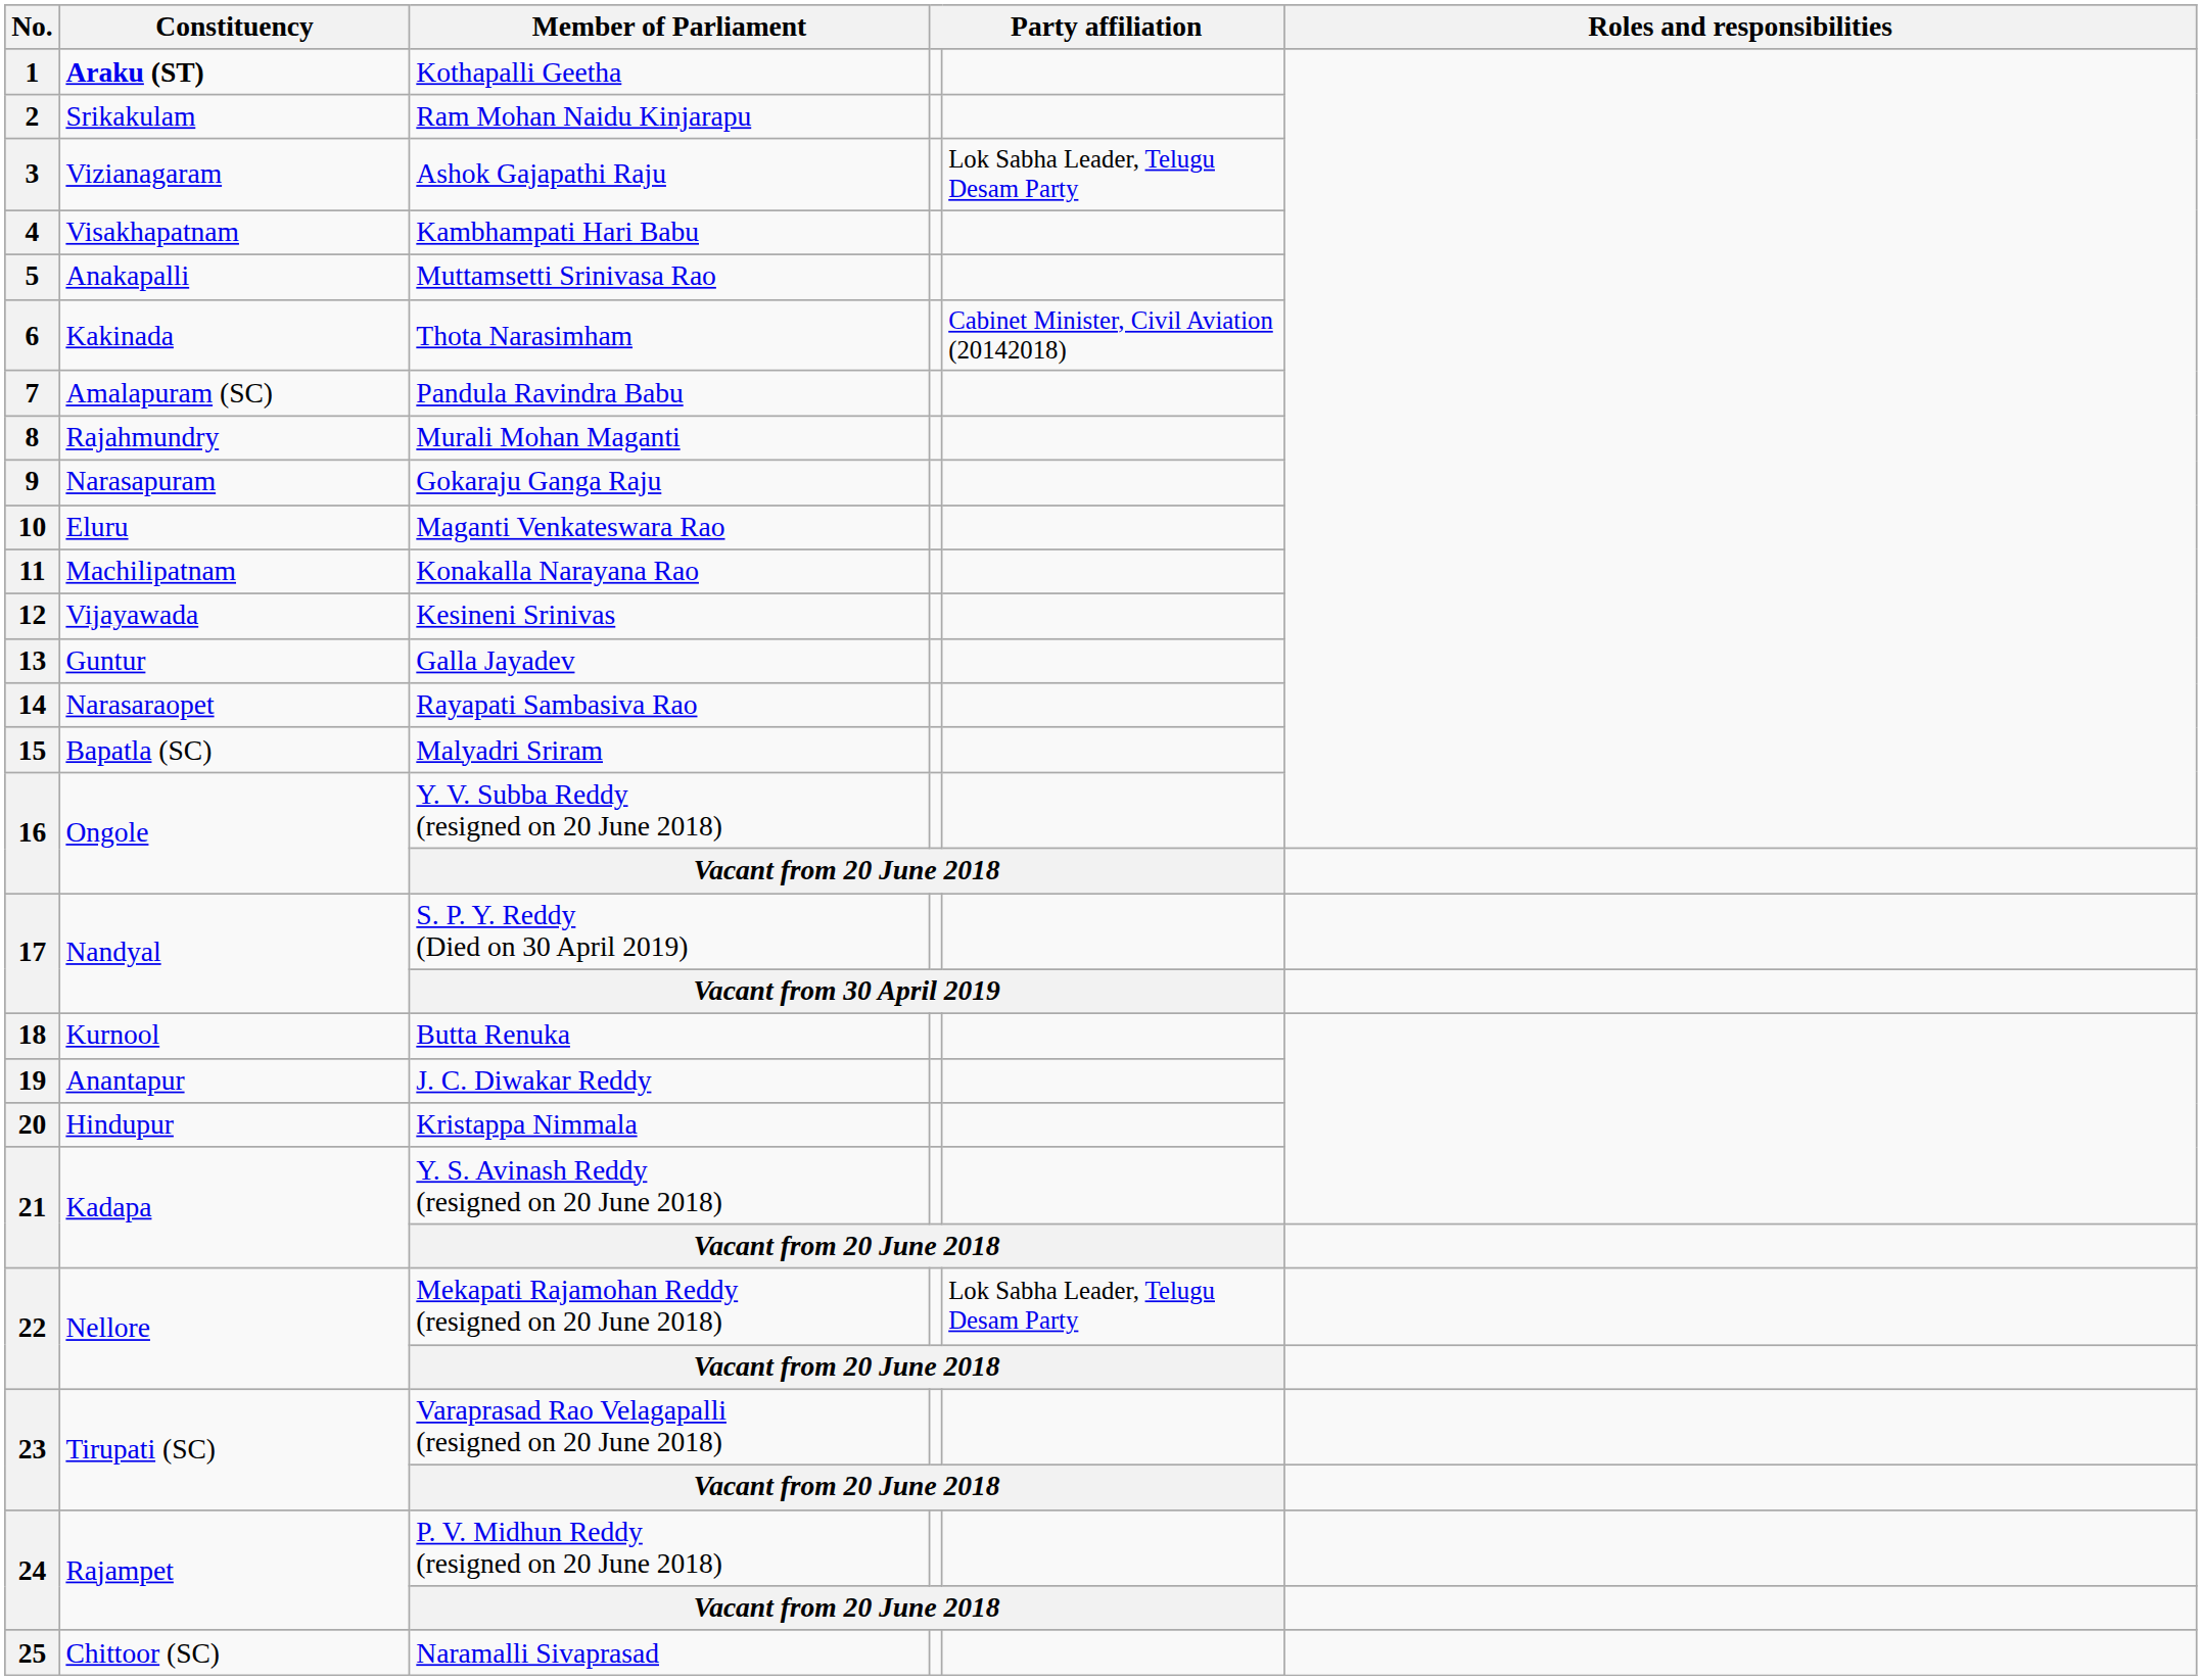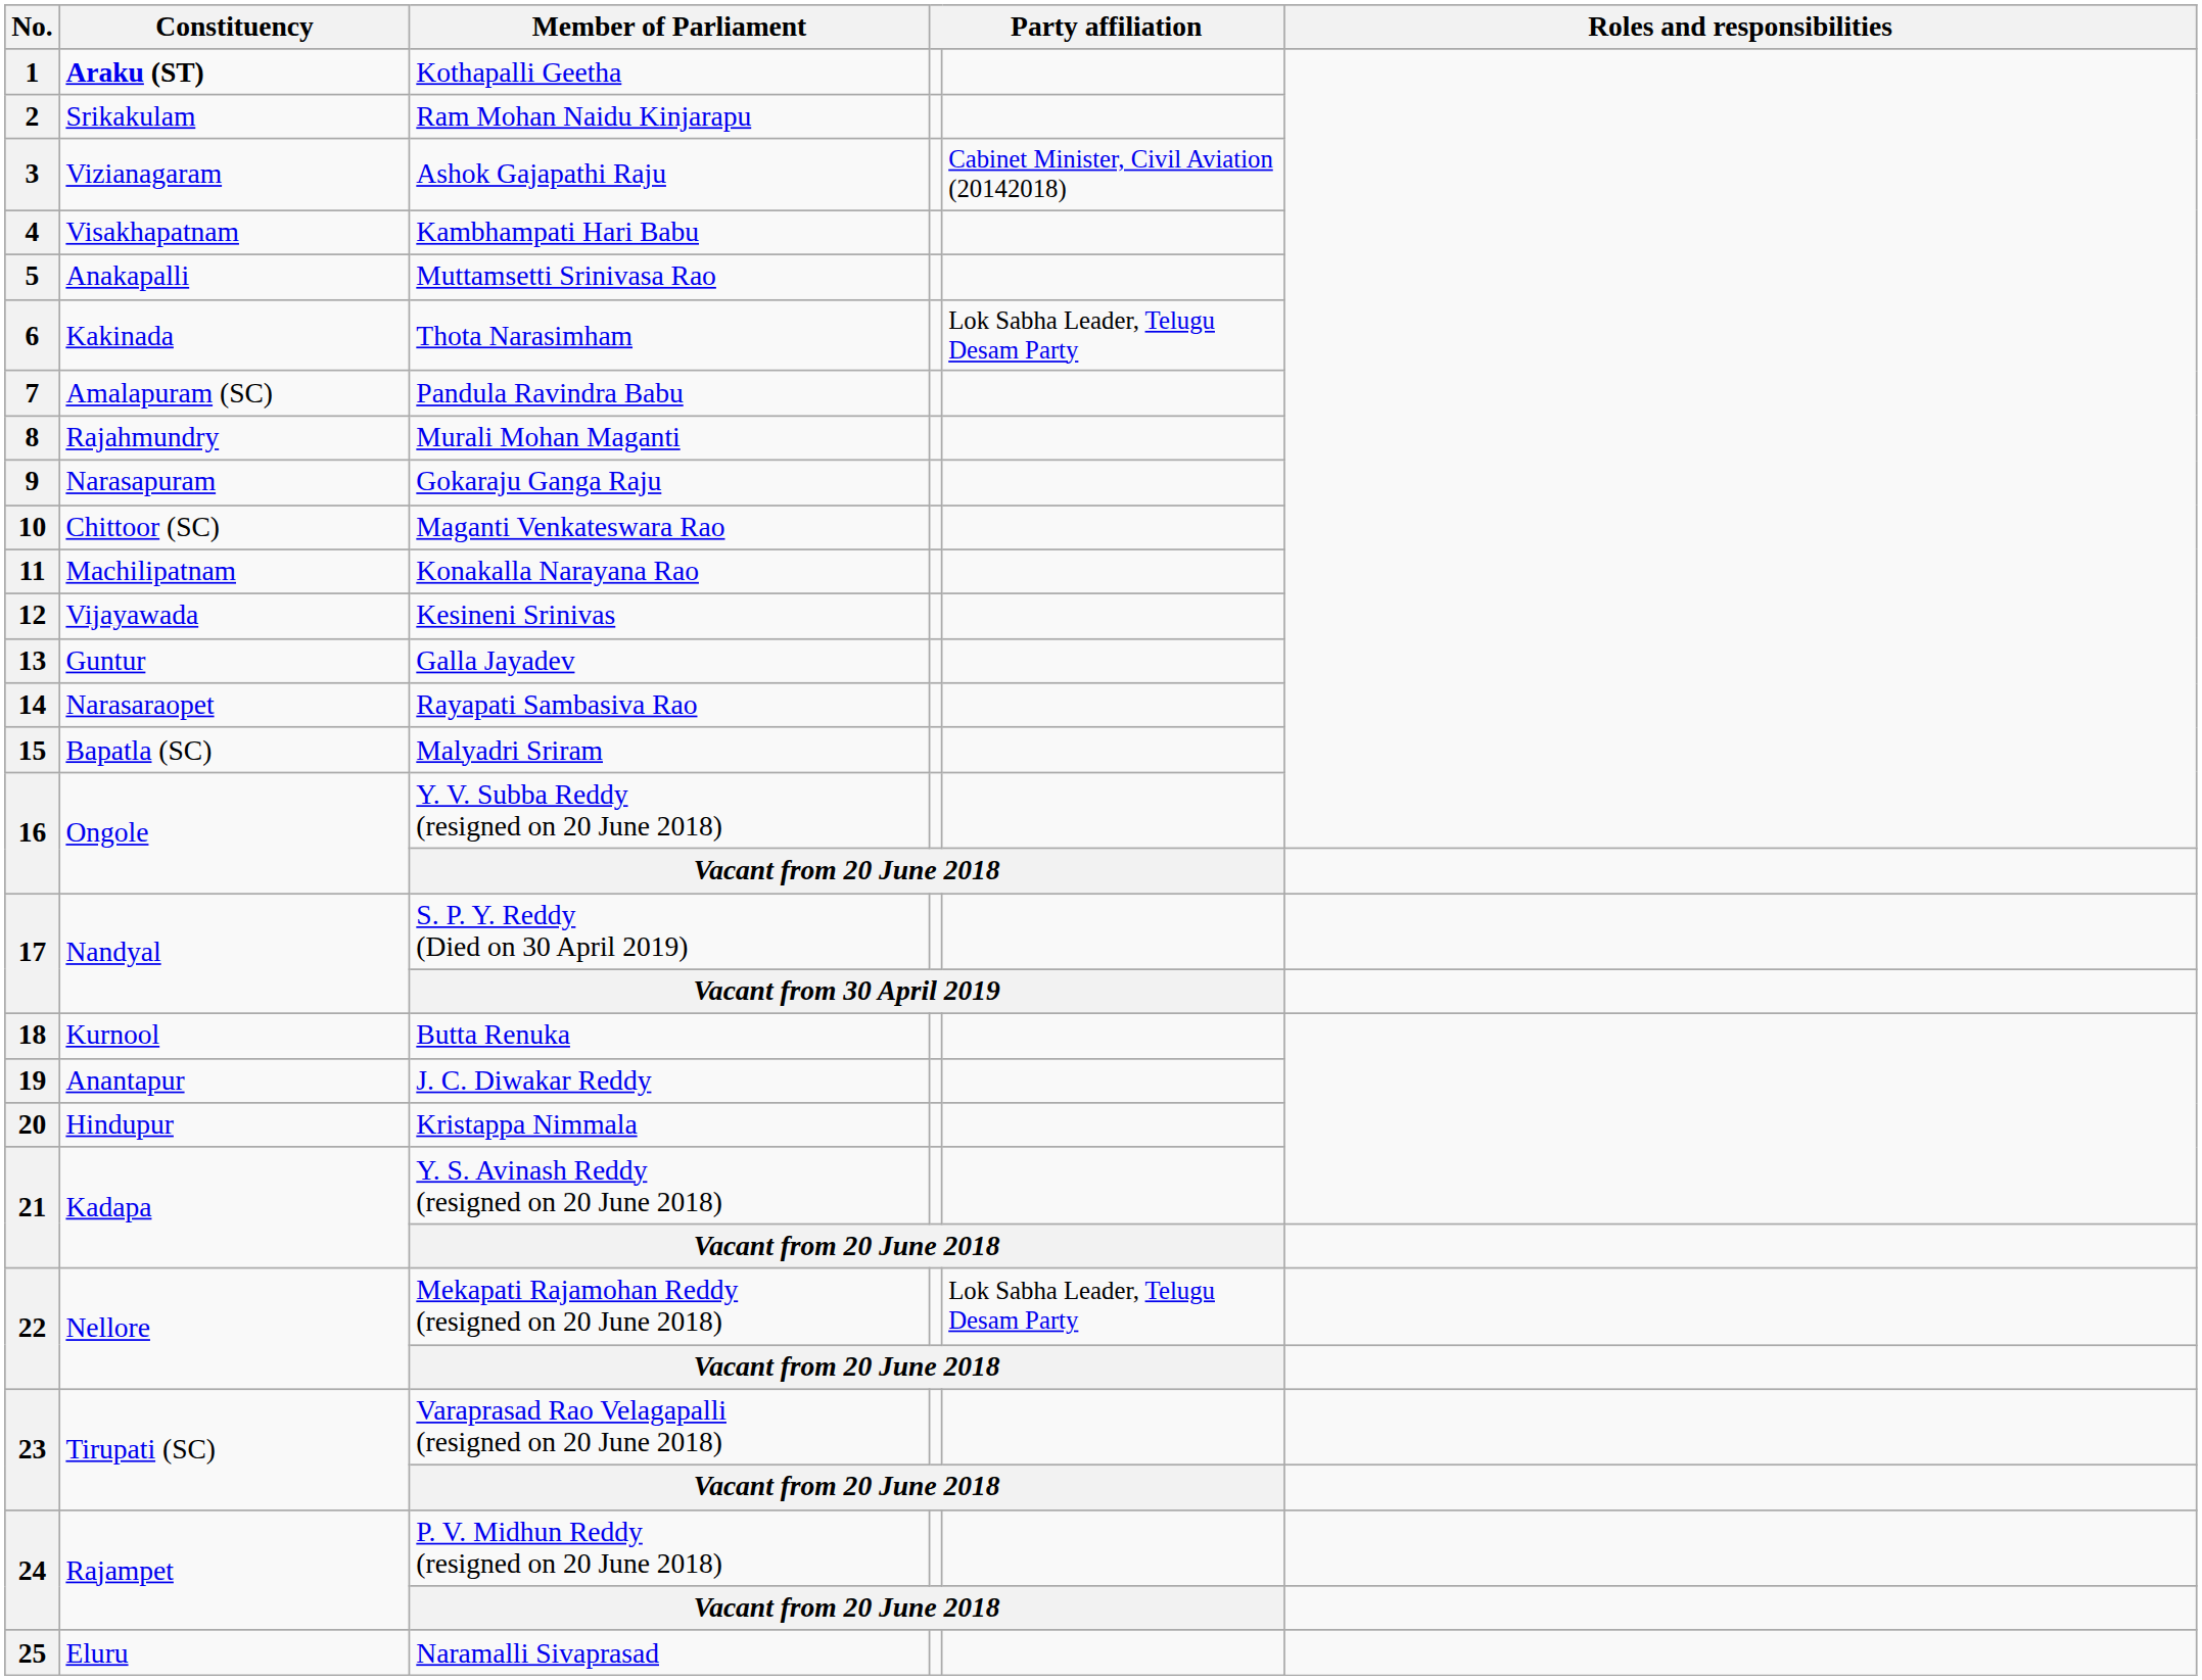Ashok Gajapathi Raju | column 5: Lok Sabha Leader, Telugu Desam Party -> Cabinet Minister, Civil Aviation (20142018)
Thota Narasimham | column 5: Cabinet Minister, Civil Aviation (20142018) -> Lok Sabha Leader, Telugu Desam Party
Maganti Venkateswara Rao | Constituency: Eluru -> Chittoor (SC)
Naramalli Sivaprasad | Constituency: Chittoor (SC) -> Eluru
